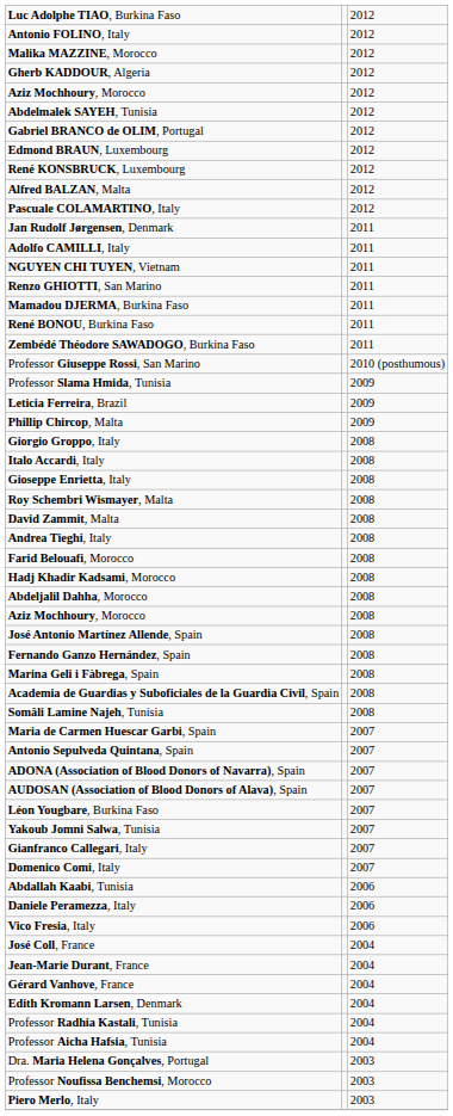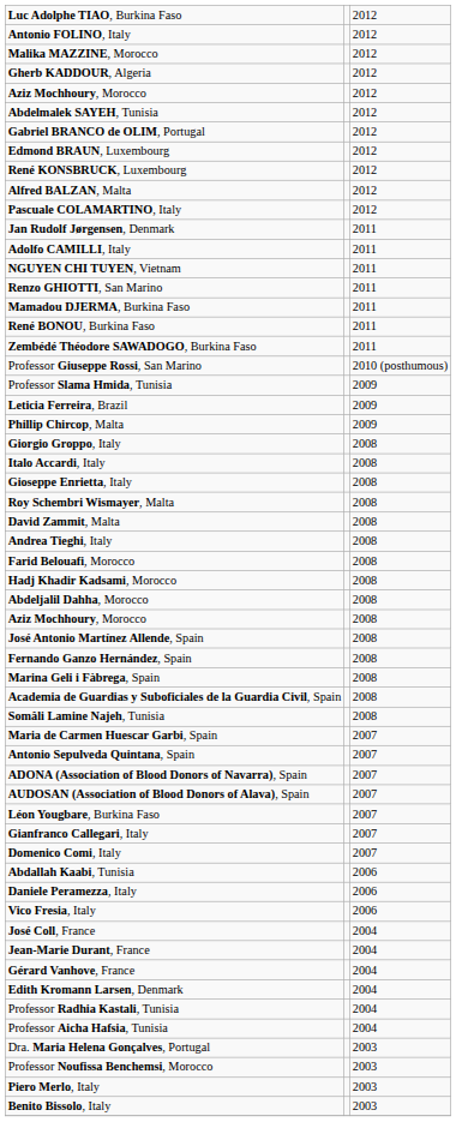- row: Yakoub Jomni Salwa, Tunisia | 2007
+ row: Benito Bissolo, Italy | 2003
